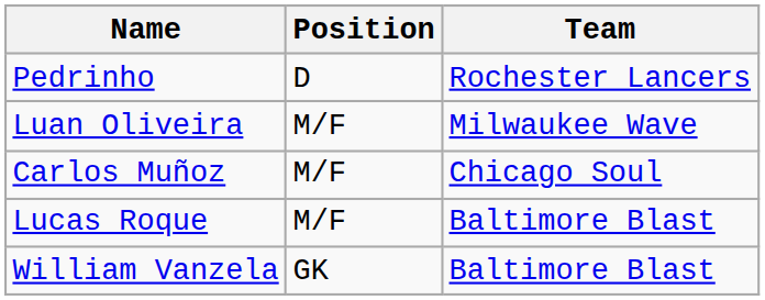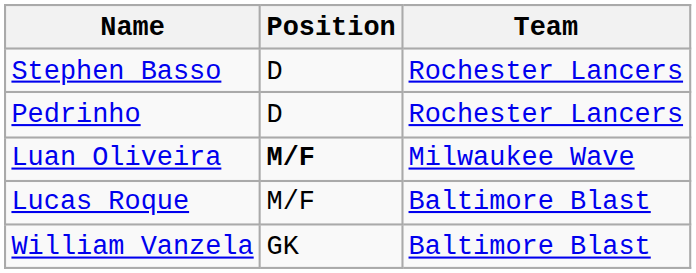+ row: Stephen Basso | D | Rochester Lancers
Luan Oliveira | Position: normal -> bold
- row: Carlos Muñoz | M/F | Chicago Soul
